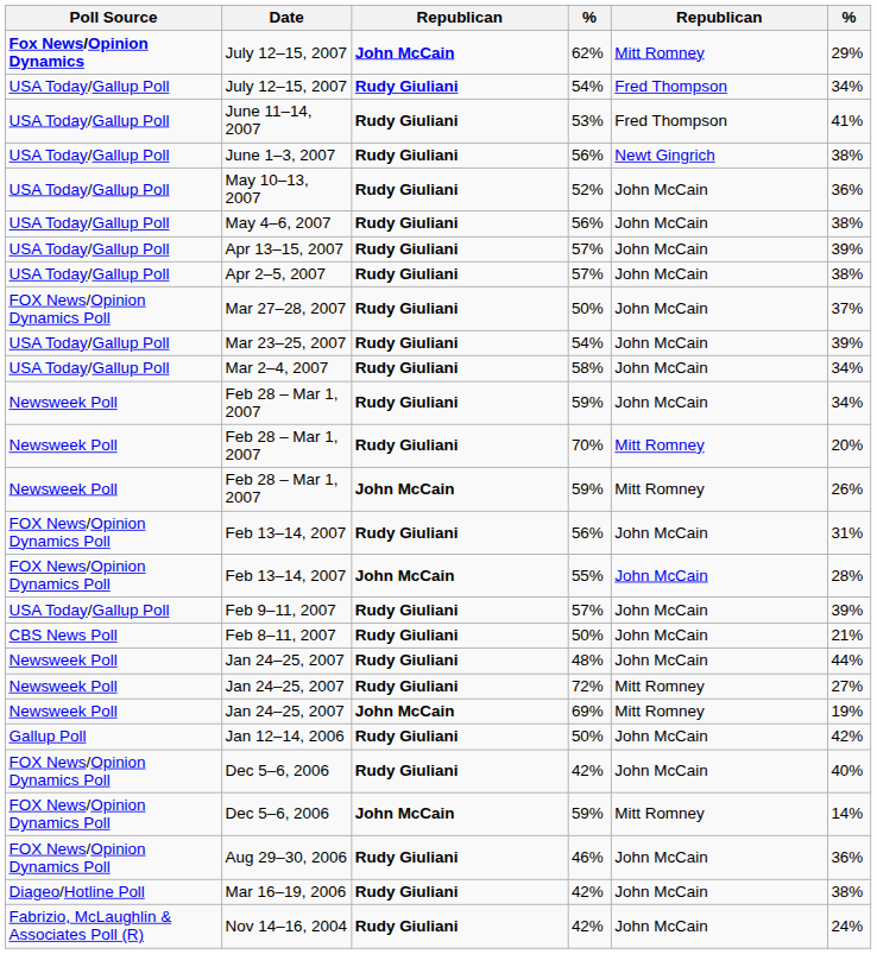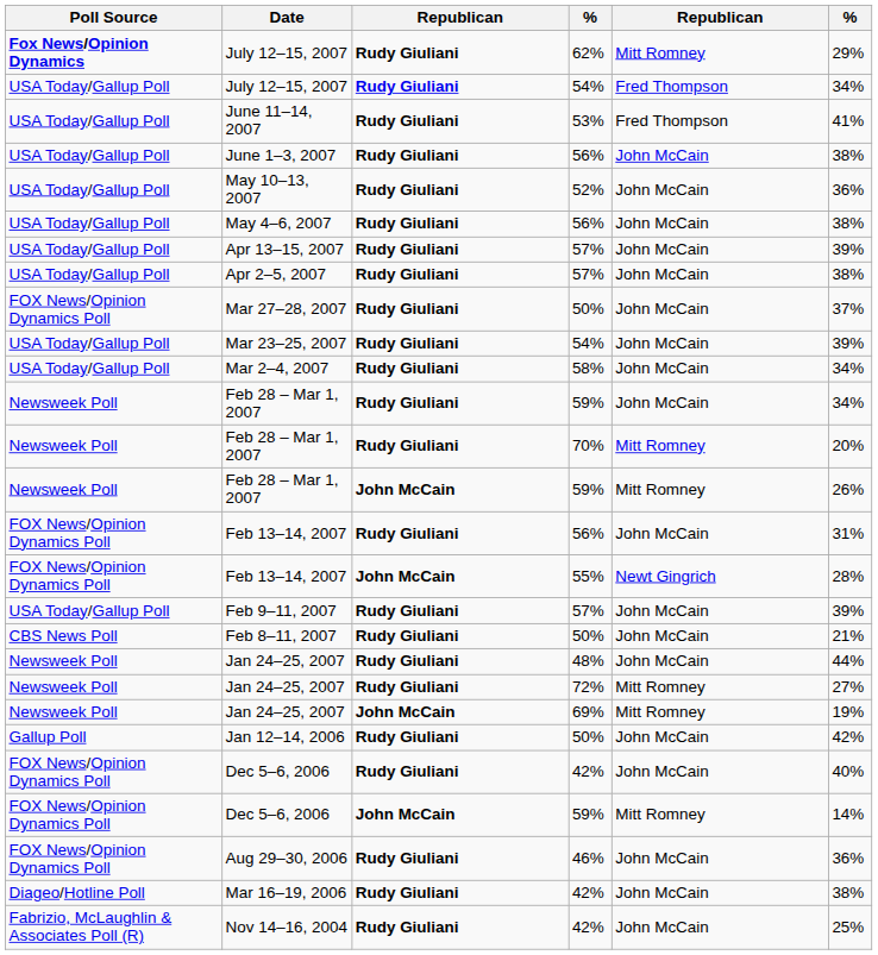July 12–15, 2007 / 62% | column 3: John McCain -> Rudy Giuliani
June 1–3, 2007 | column 5: Newt Gingrich -> John McCain
Feb 13–14, 2007 / 55% | column 5: John McCain -> Newt Gingrich
Nov 14–16, 2004 | column 6: 24% -> 25%
